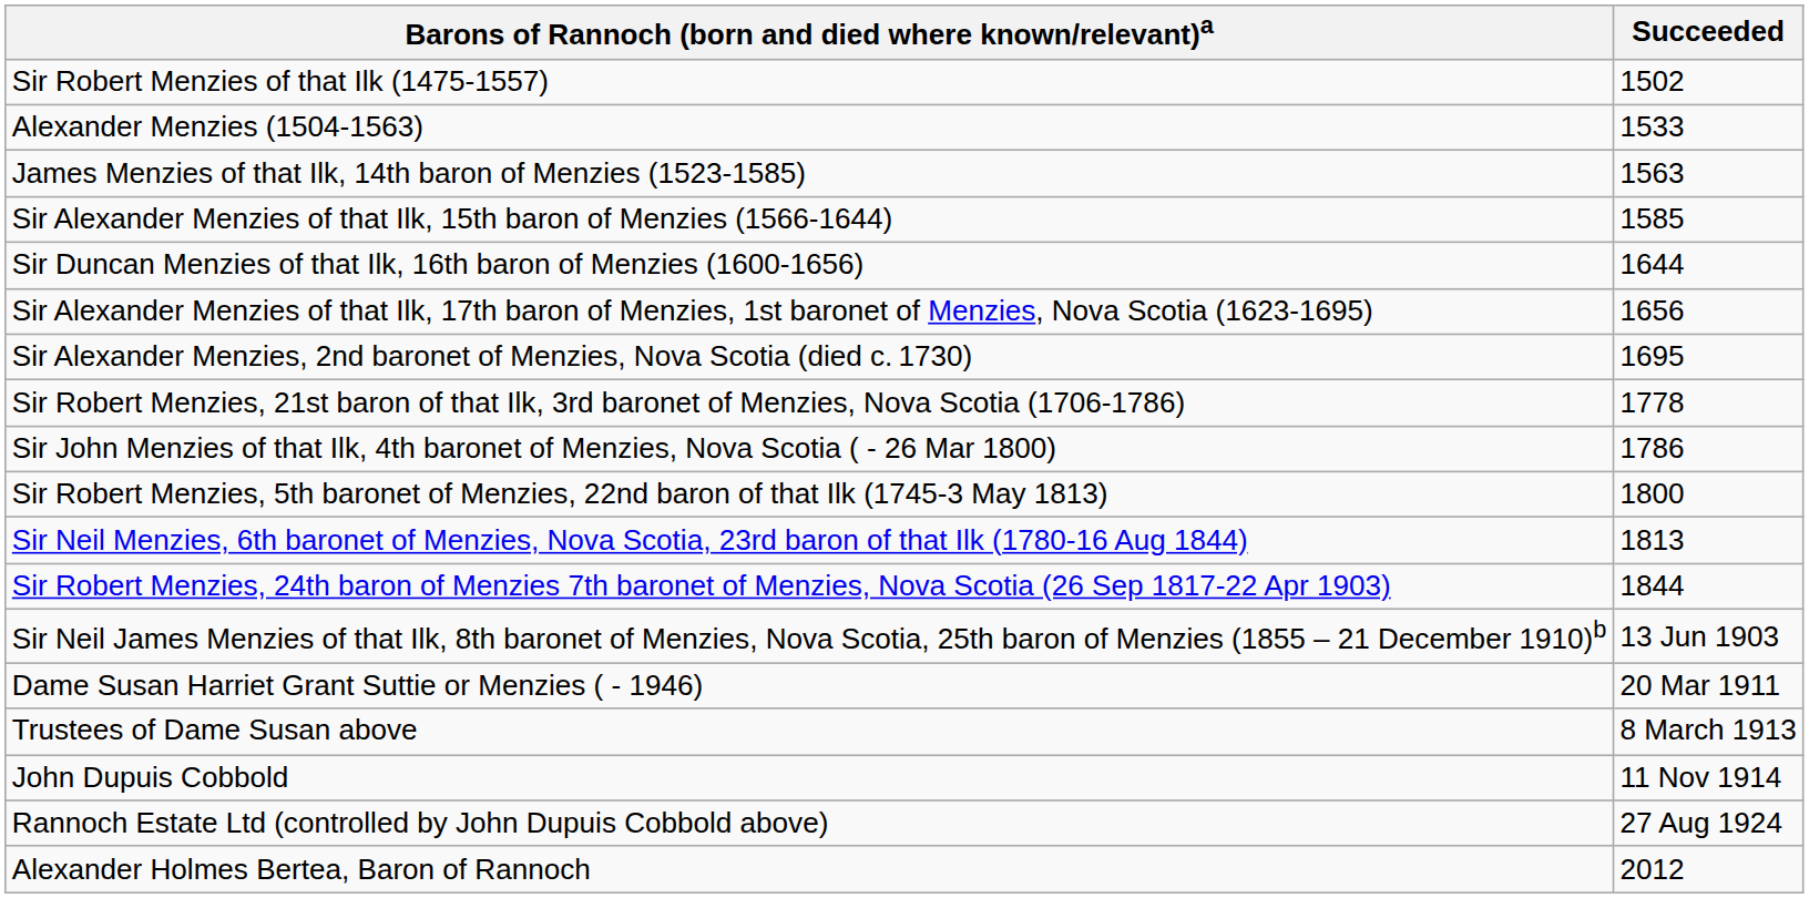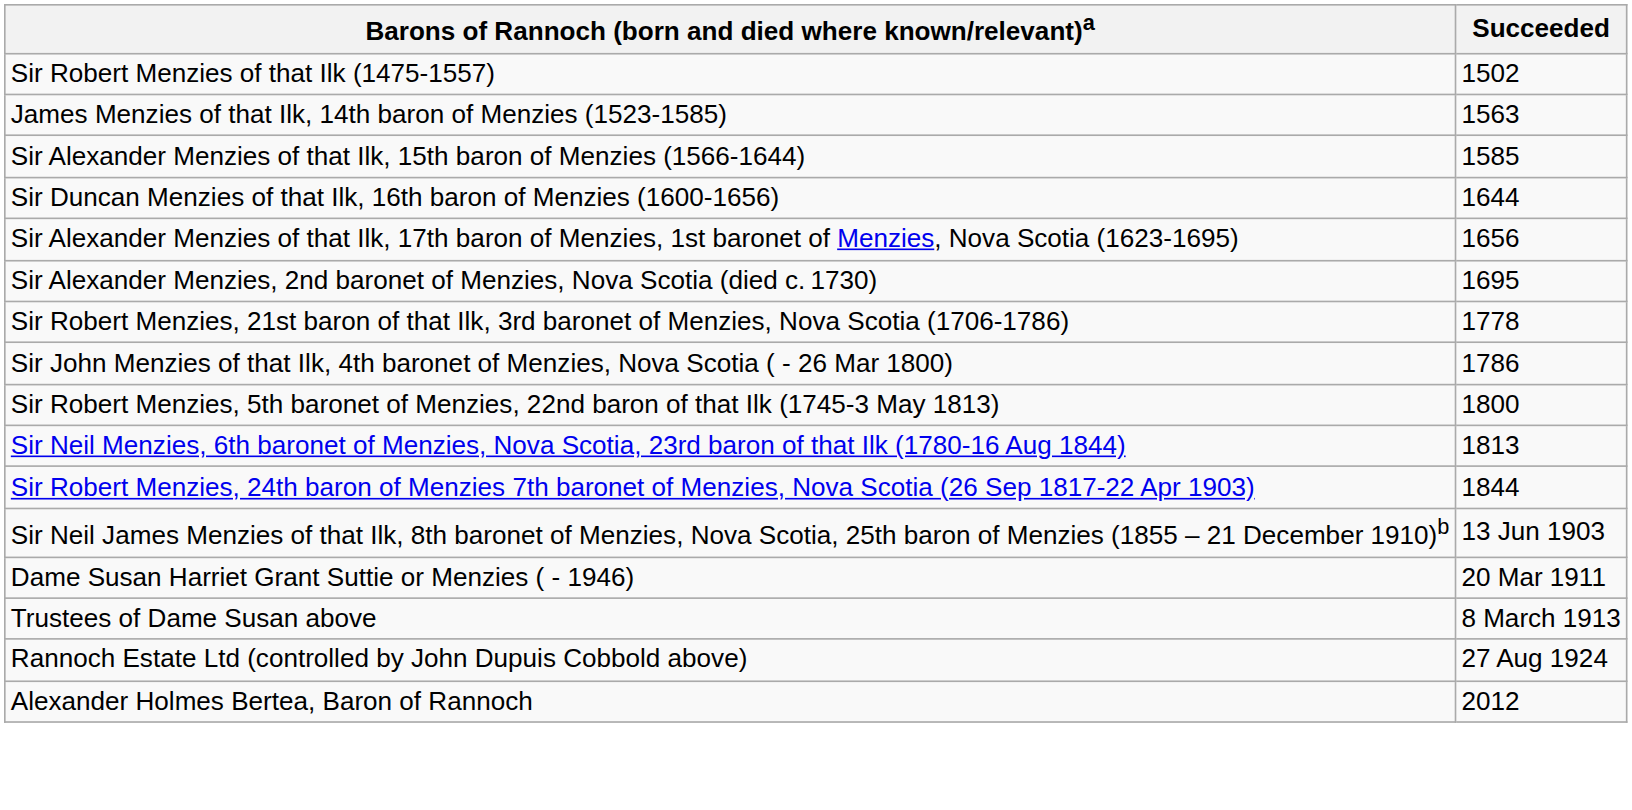- row: Alexander Menzies (1504-1563) | 1533
- row: John Dupuis Cobbold | 11 Nov 1914
